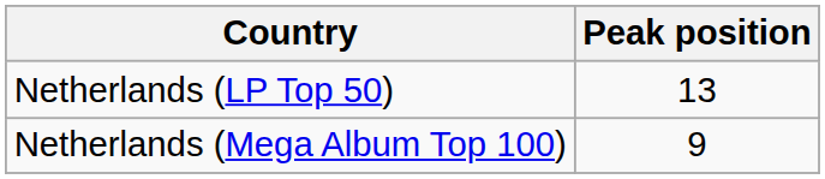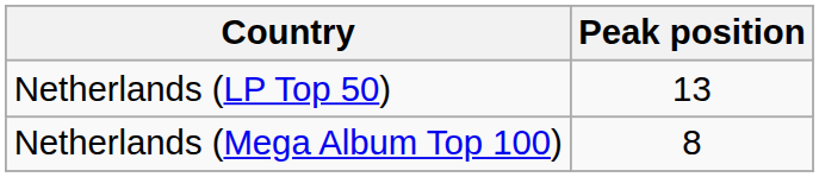Netherlands (Mega Album Top 100) | Peak position: 9 -> 8
